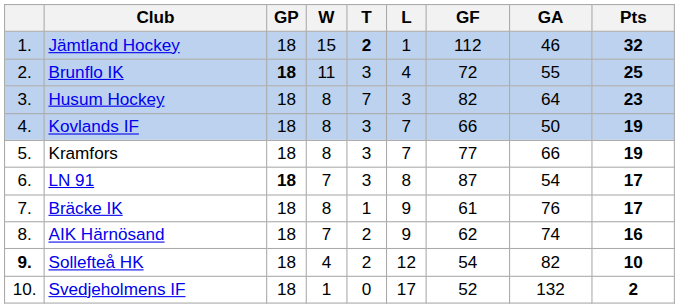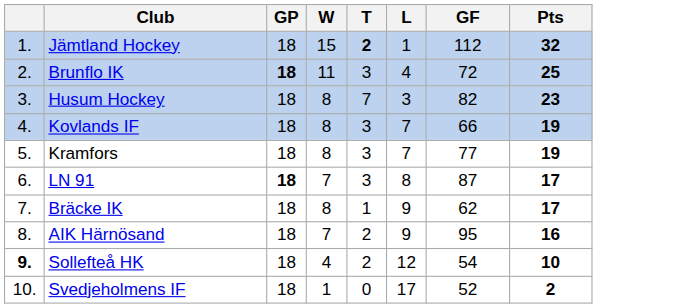- column: GA | 46 | 55 | 64 | 50 | 66 | 54 | 76 | 74 | 82 | 132
Bräcke IK | GF: 61 -> 62
AIK Härnösand | GF: 62 -> 95
